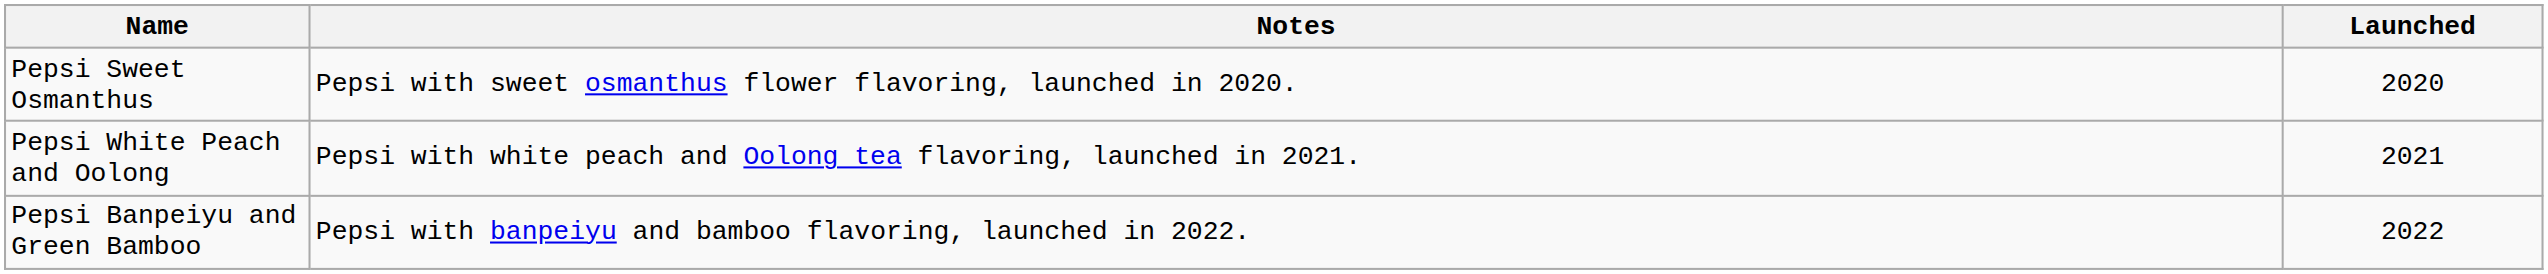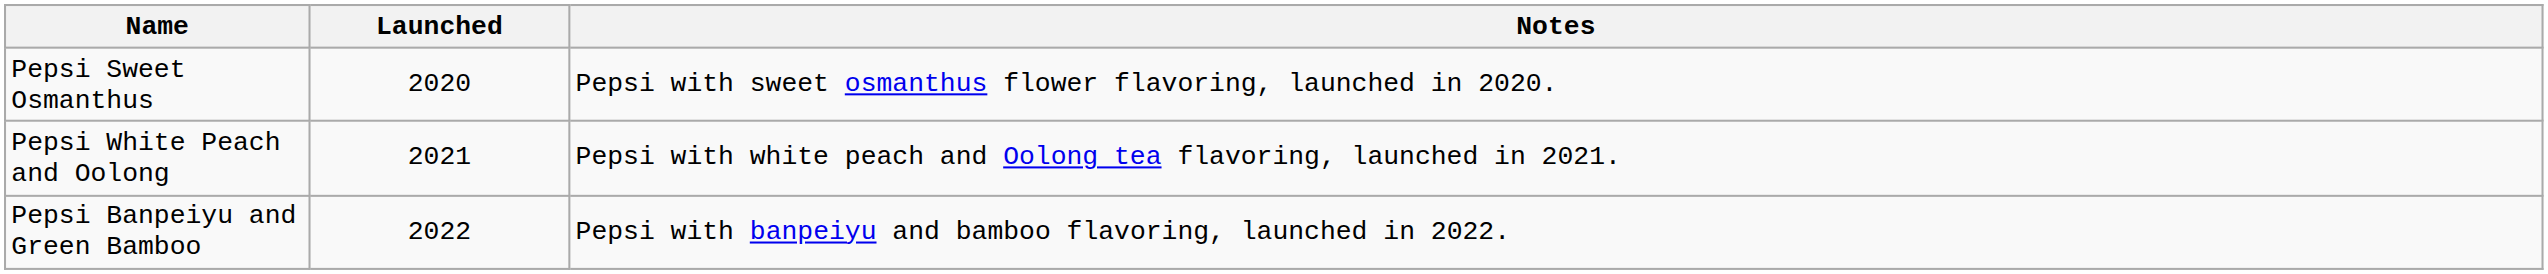columns swapped: Launched <-> Notes
